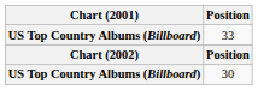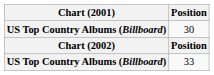rows swapped: 33 <-> 30
